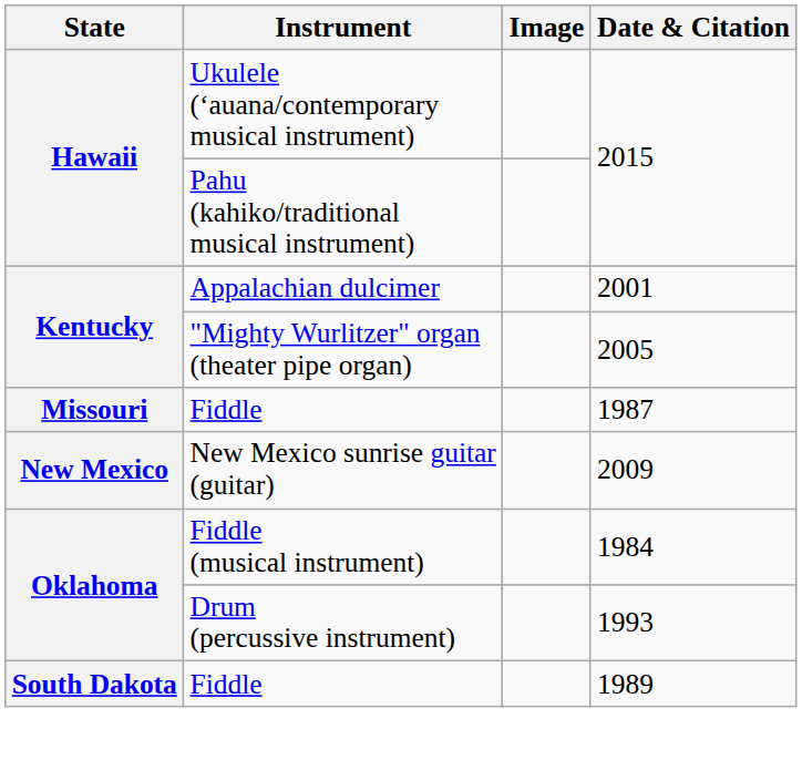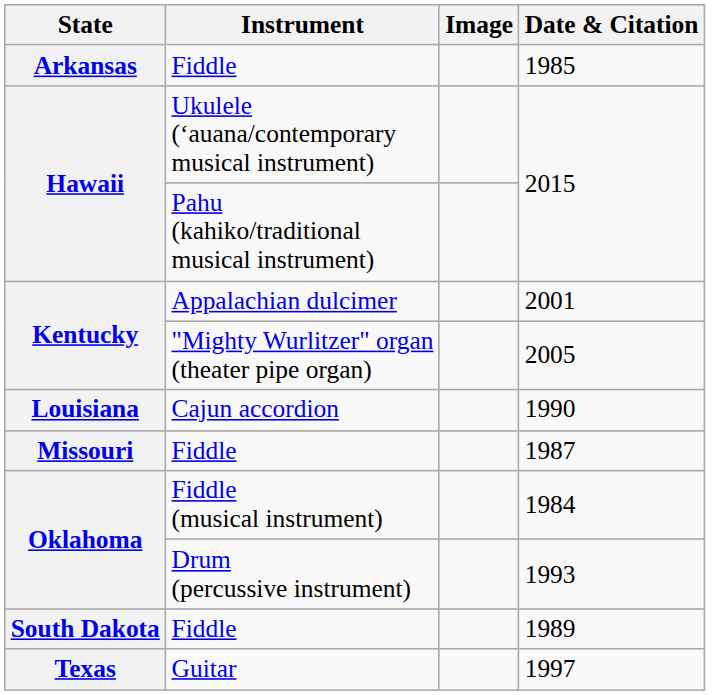+ row: Arkansas | Fiddle | 1985
+ row: Louisiana | Cajun accordion | 1990
- row: New Mexico | New Mexico sunrise guitar (guitar) | 2009
+ row: Texas | Guitar | 1997
